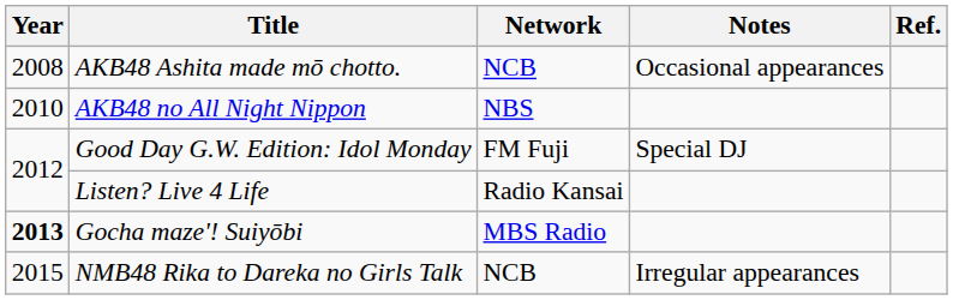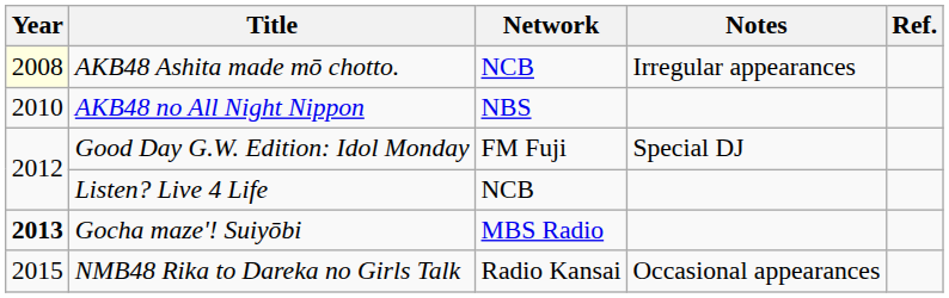AKB48 Ashita made mō chotto. | Year: no background -> lightyellow background
AKB48 Ashita made mō chotto. | Notes: Occasional appearances -> Irregular appearances
Listen? Live 4 Life | Network: Radio Kansai -> NCB
NMB48 Rika to Dareka no Girls Talk | Network: NCB -> Radio Kansai
NMB48 Rika to Dareka no Girls Talk | Notes: Irregular appearances -> Occasional appearances
